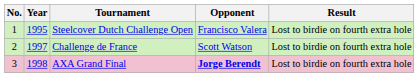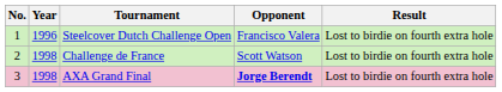Steelcover Dutch Challenge Open | Year: 1995 -> 1996
Challenge de France | Year: 1997 -> 1998
